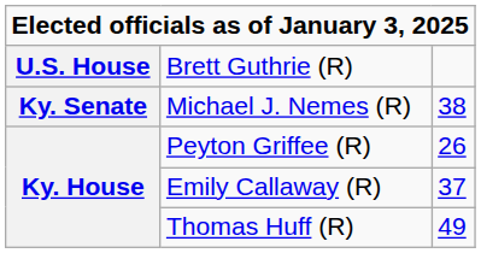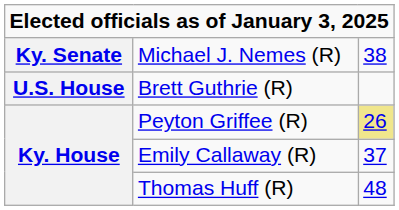rows swapped: Brett Guthrie (R) <-> Michael J. Nemes (R)
Peyton Griffee (R) | column 3: no background -> khaki background
Thomas Huff (R) | column 3: 49 -> 48
